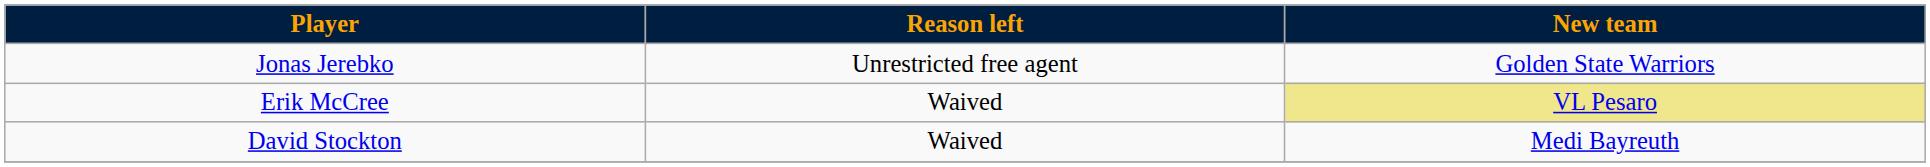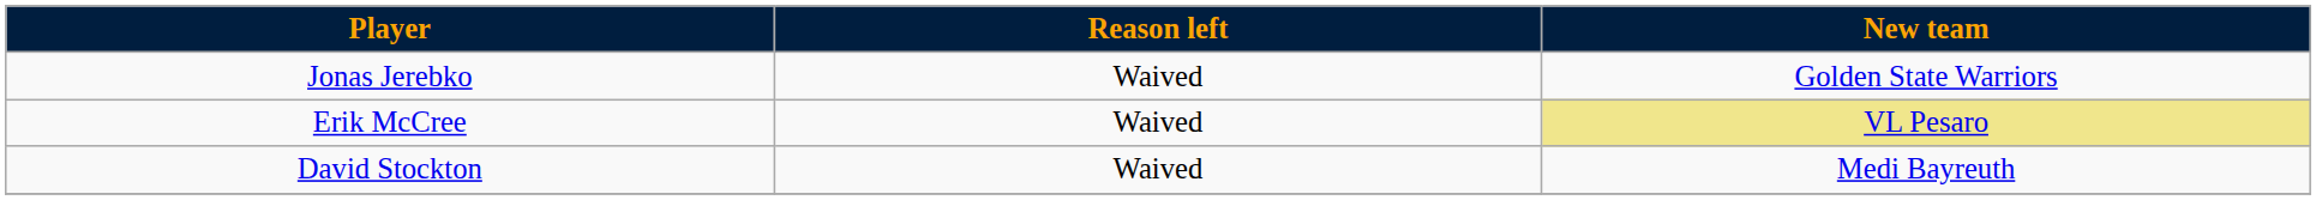Jonas Jerebko | Reason left: Unrestricted free agent -> Waived
